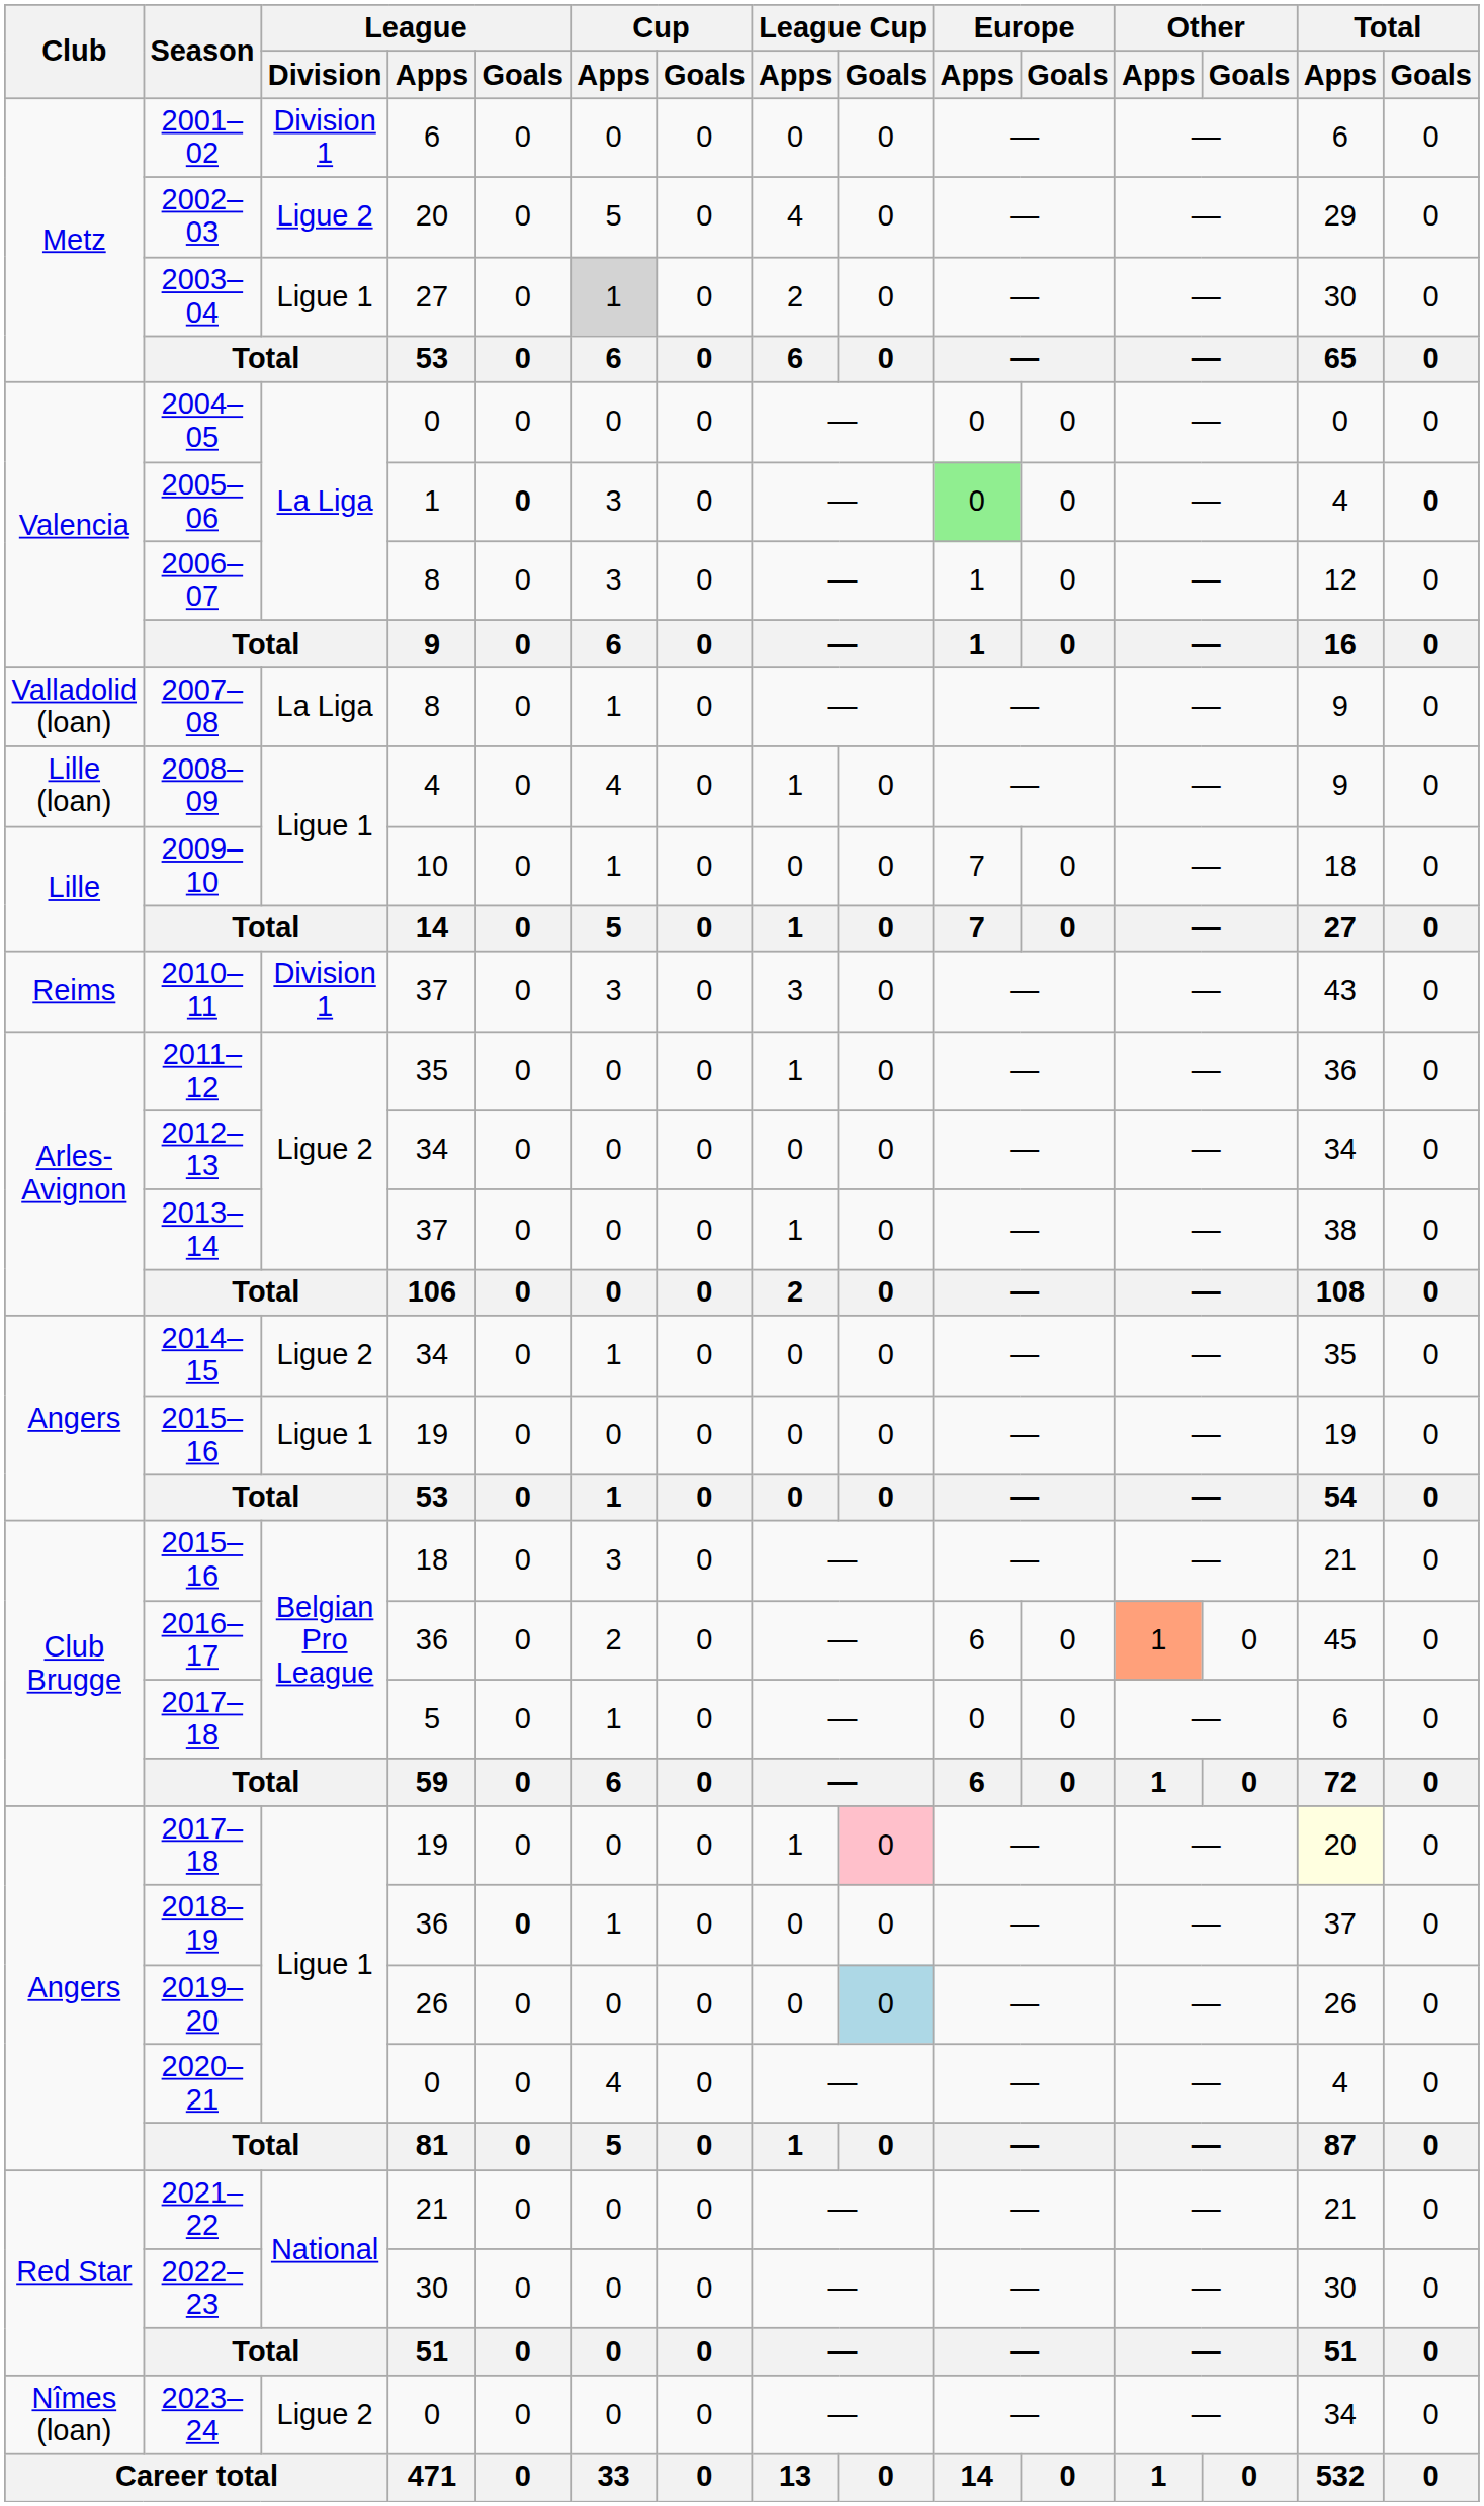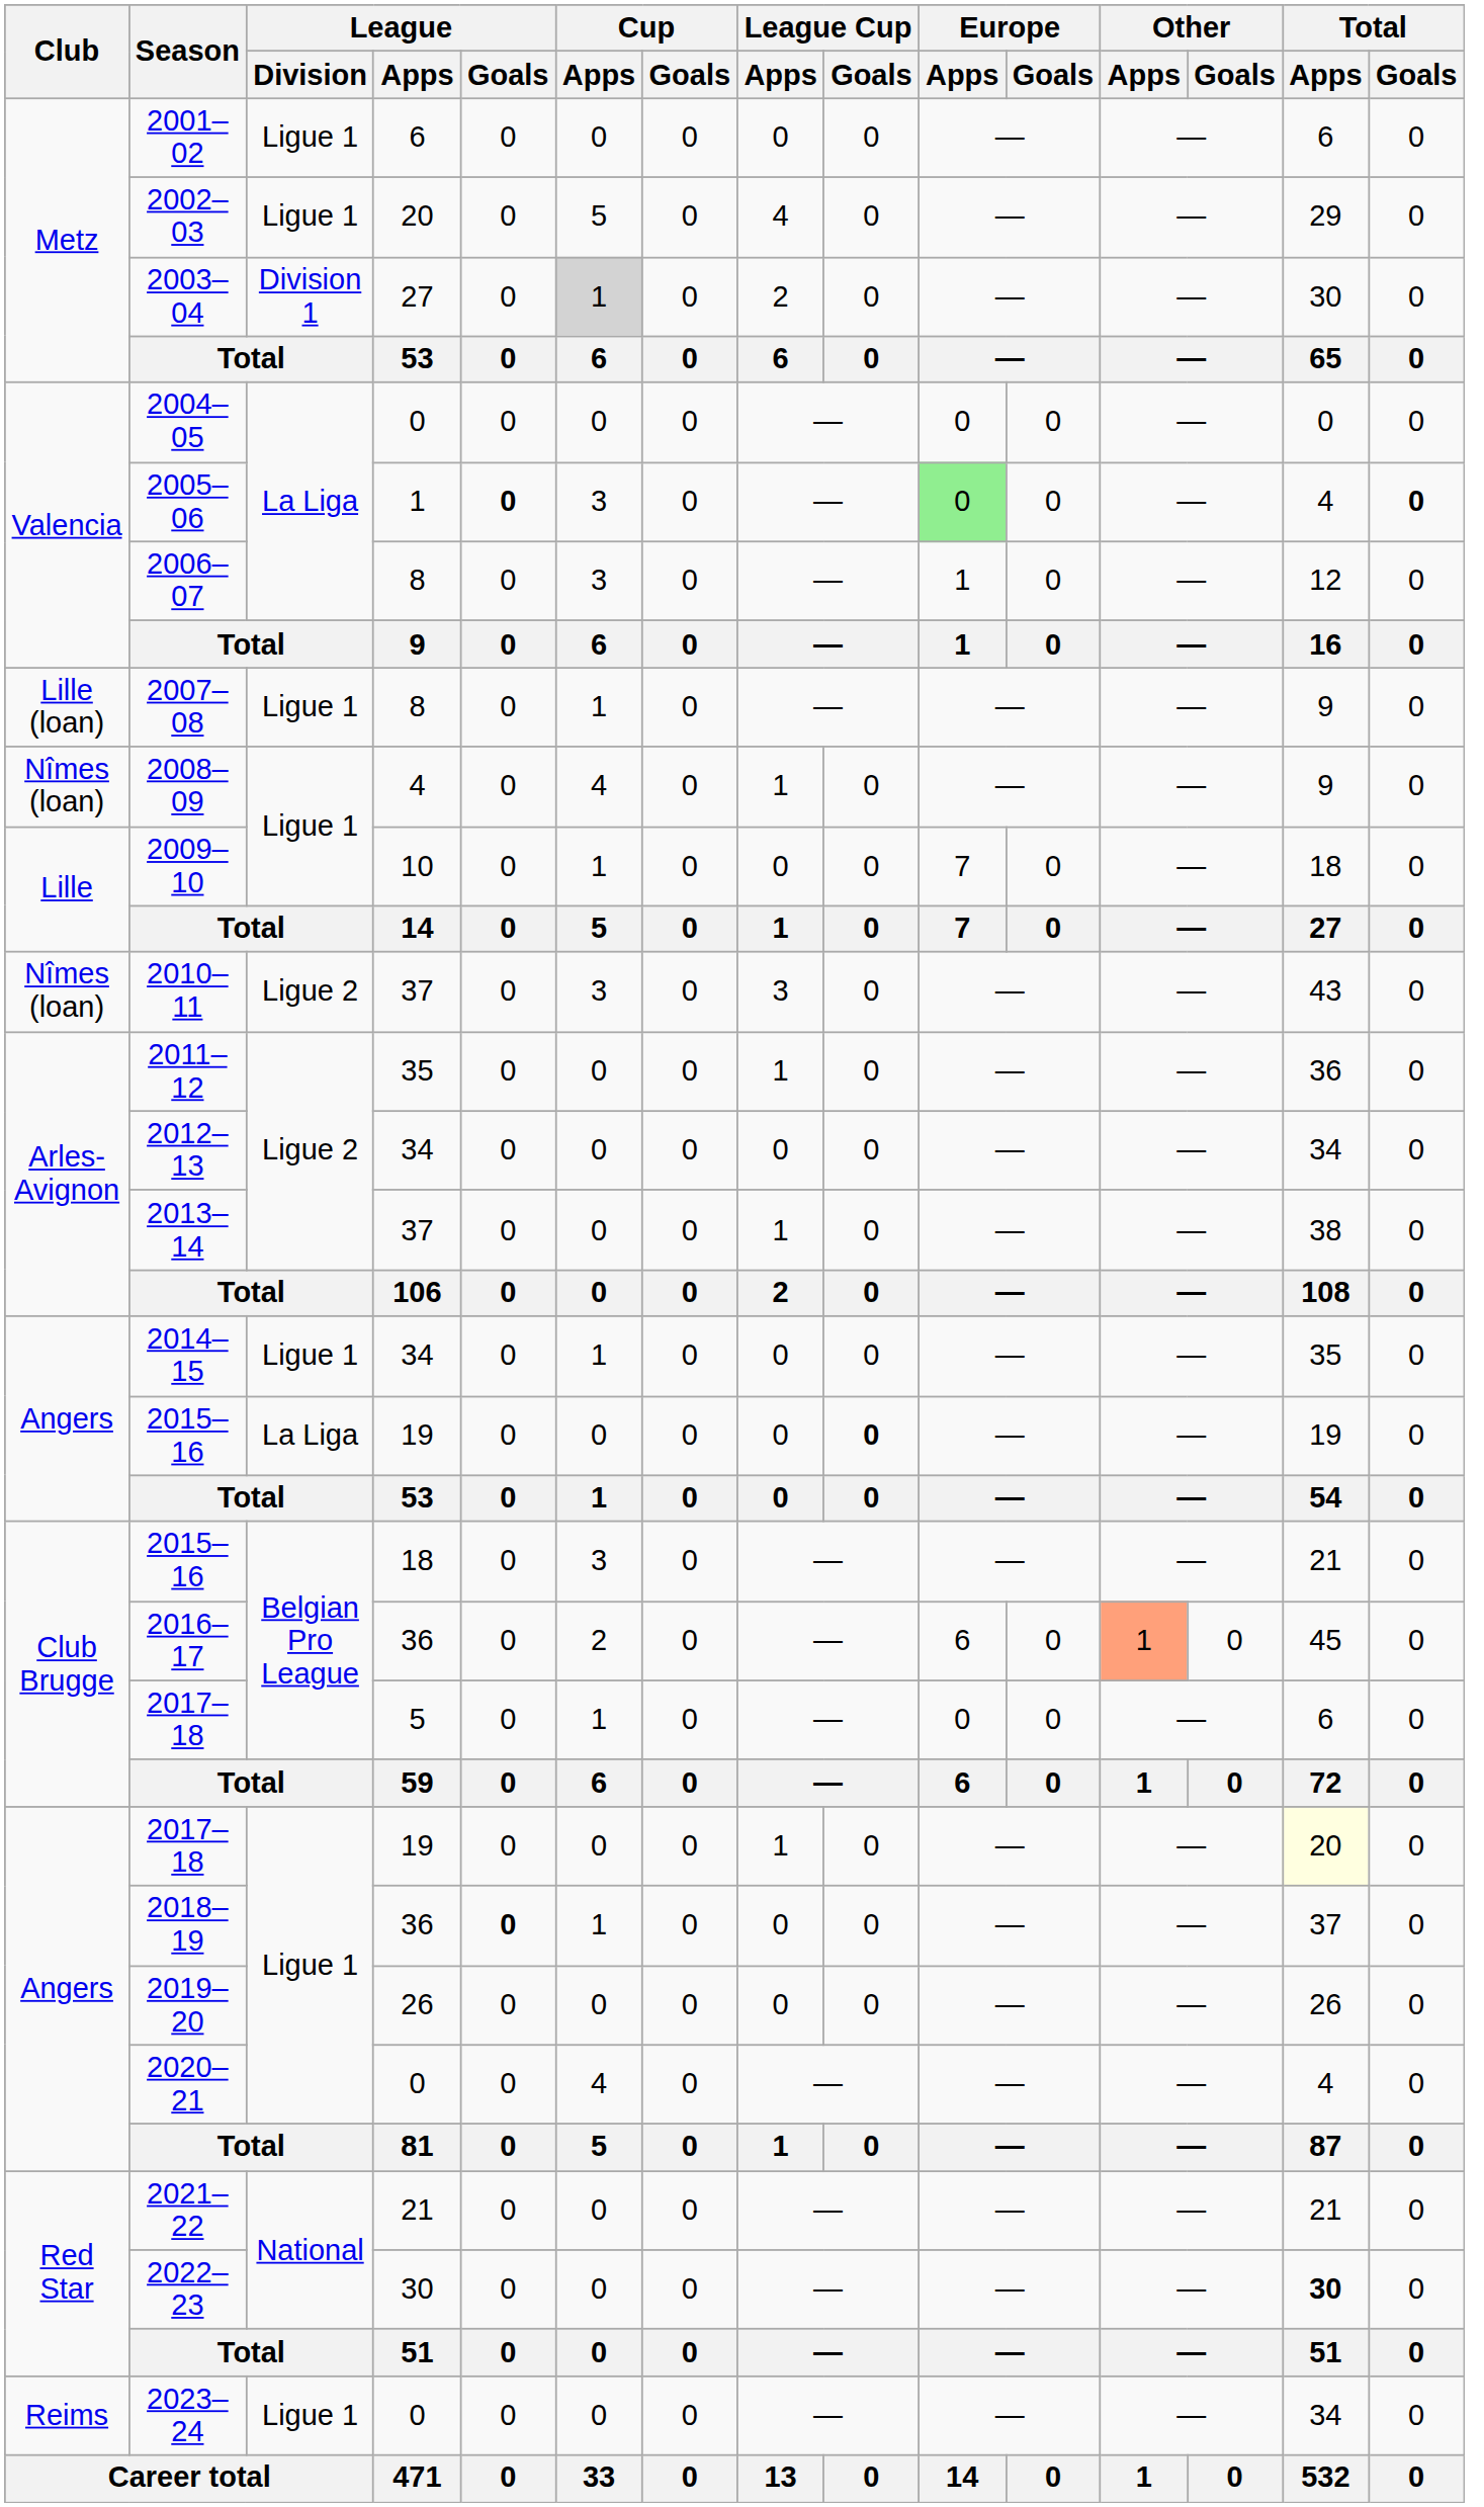2001–02 | League / Division: Division 1 -> Ligue 1
2002–03 | League / Division: Ligue 2 -> Ligue 1
2003–04 | League / Division: Ligue 1 -> Division 1
2007–08 | Club: Valladolid (loan) -> Lille (loan)
2007–08 | League / Division: La Liga -> Ligue 1
2008–09 | Club: Lille (loan) -> Nîmes (loan)
2010–11 | Club: Reims -> Nîmes (loan)
2010–11 | League / Division: Division 1 -> Ligue 2
2014–15 | League / Division: Ligue 2 -> Ligue 1
2015–16 / 19 | League / Division: Ligue 1 -> La Liga
2015–16 / 19 | League Cup / Goals: normal -> bold
2017–18 / 19 | League Cup / Goals: pink background -> no background
2019–20 | League Cup / Goals: lightblue background -> no background
2022–23 | Total / Apps: normal -> bold
2023–24 | Club: Nîmes (loan) -> Reims
2023–24 | League / Division: Ligue 2 -> Ligue 1
